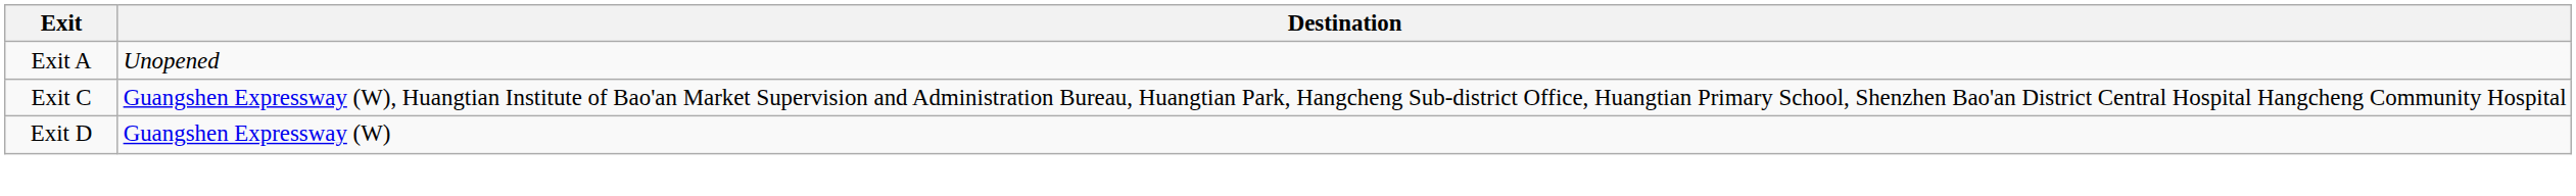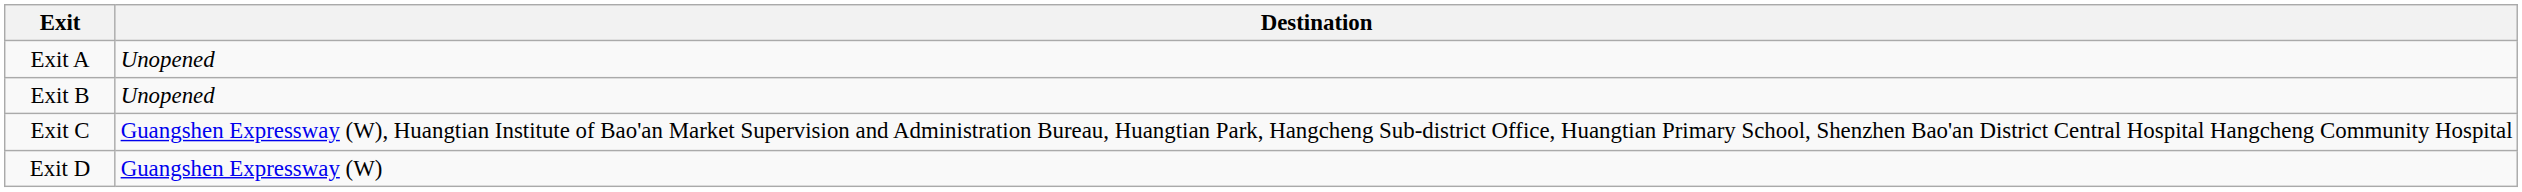+ row: Exit B | Unopened
